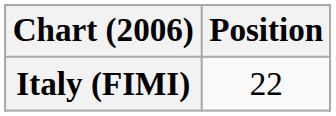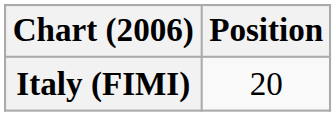Italy (FIMI) | Position: 22 -> 20
